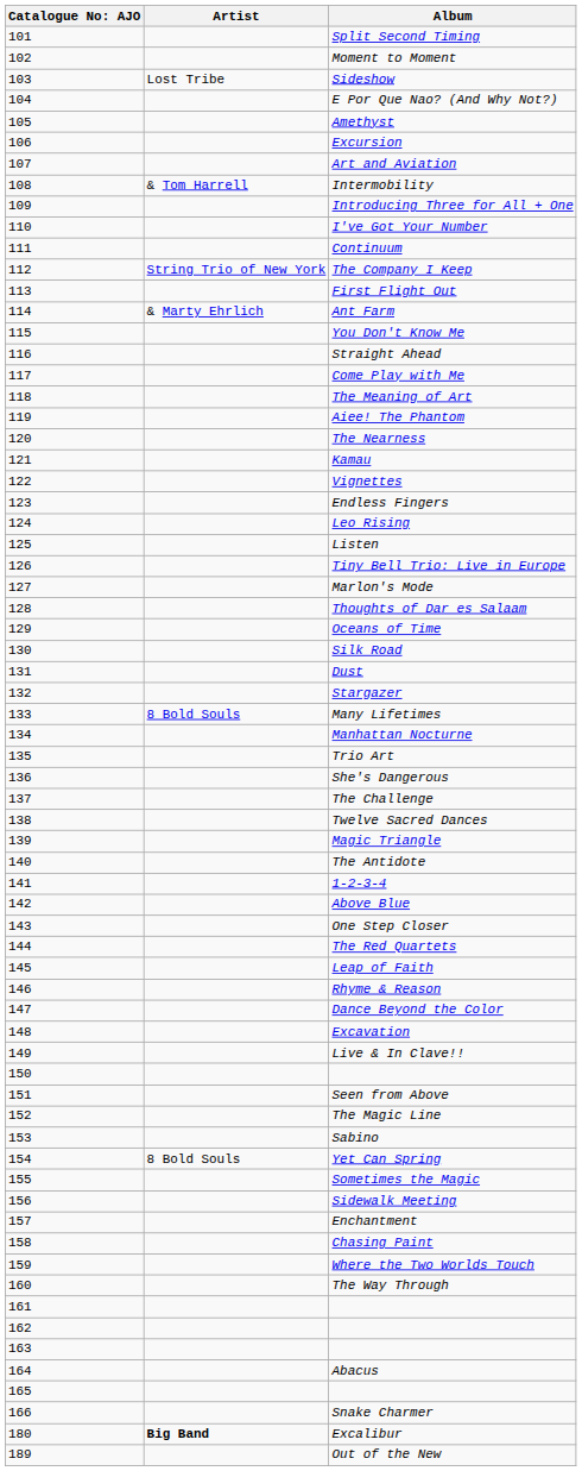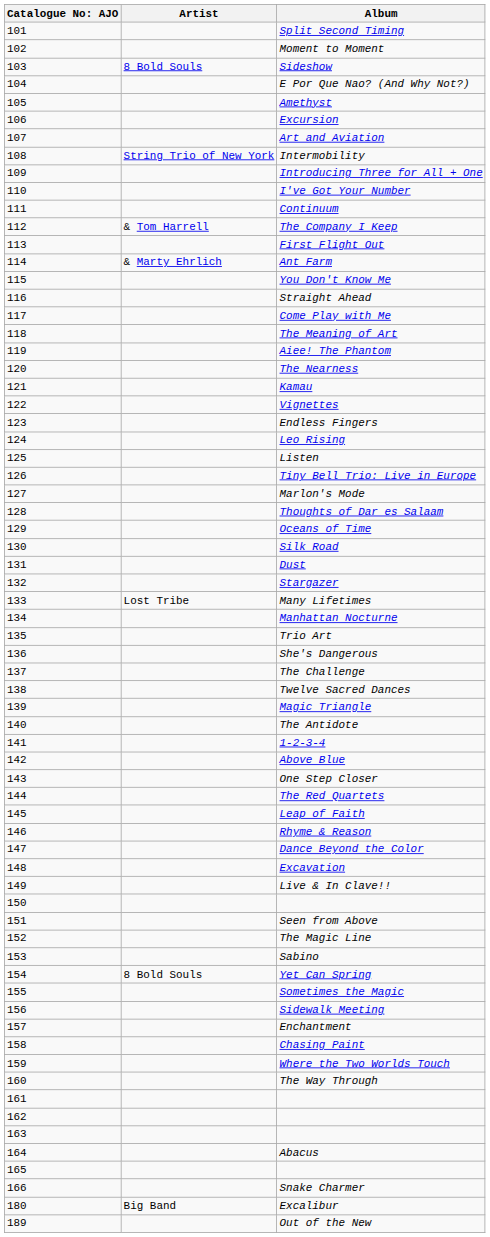Sideshow | Artist: Lost Tribe -> 8 Bold Souls
Intermobility | Artist: & Tom Harrell -> String Trio of New York
The Company I Keep | Artist: String Trio of New York -> & Tom Harrell
Many Lifetimes | Artist: 8 Bold Souls -> Lost Tribe
Excalibur | Artist: bold -> normal
